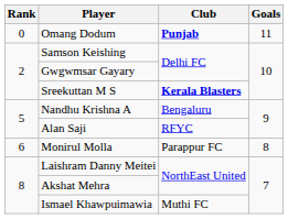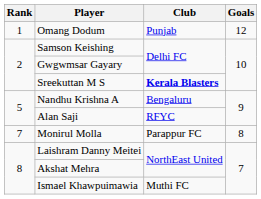Omang Dodum | Rank: 0 -> 1
Omang Dodum | Club: bold -> normal
Omang Dodum | Goals: 11 -> 12
Monirul Molla | Rank: 6 -> 7
